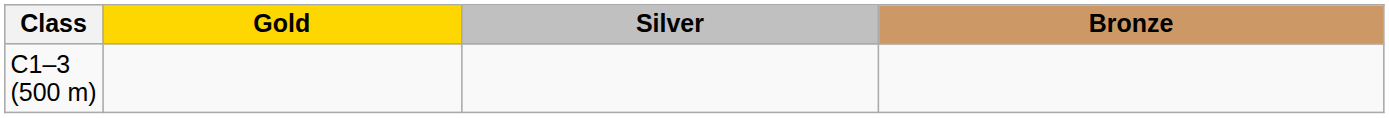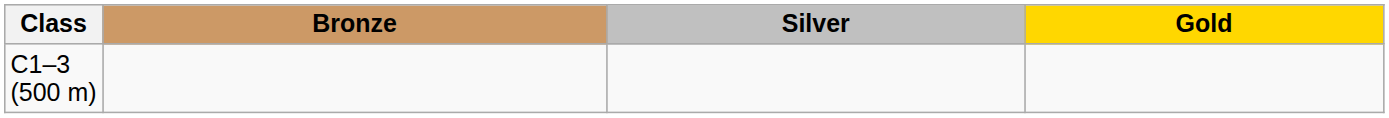columns swapped: Gold <-> Bronze
